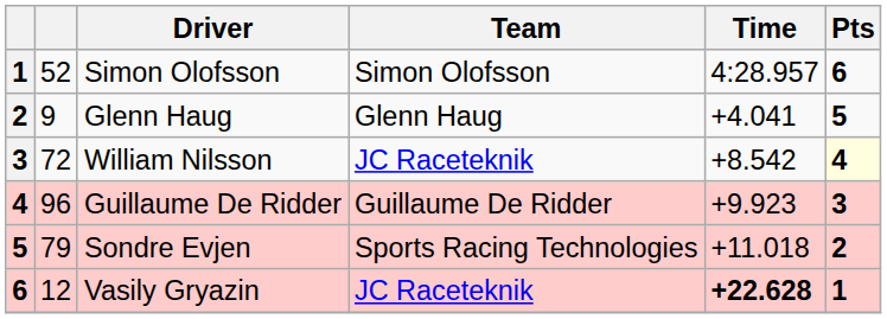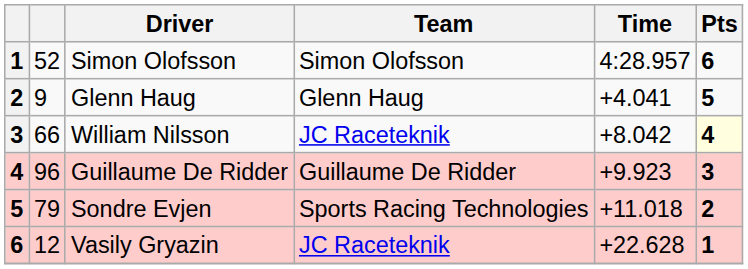William Nilsson | column 2: 72 -> 66
William Nilsson | Time: +8.542 -> +8.042
Vasily Gryazin | Time: bold -> normal
